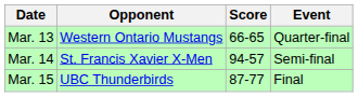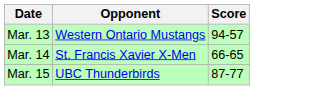- column: Event | Quarter-final | Semi-final | Final
Mar. 13 | Score: 66-65 -> 94-57
Mar. 14 | Score: 94-57 -> 66-65
